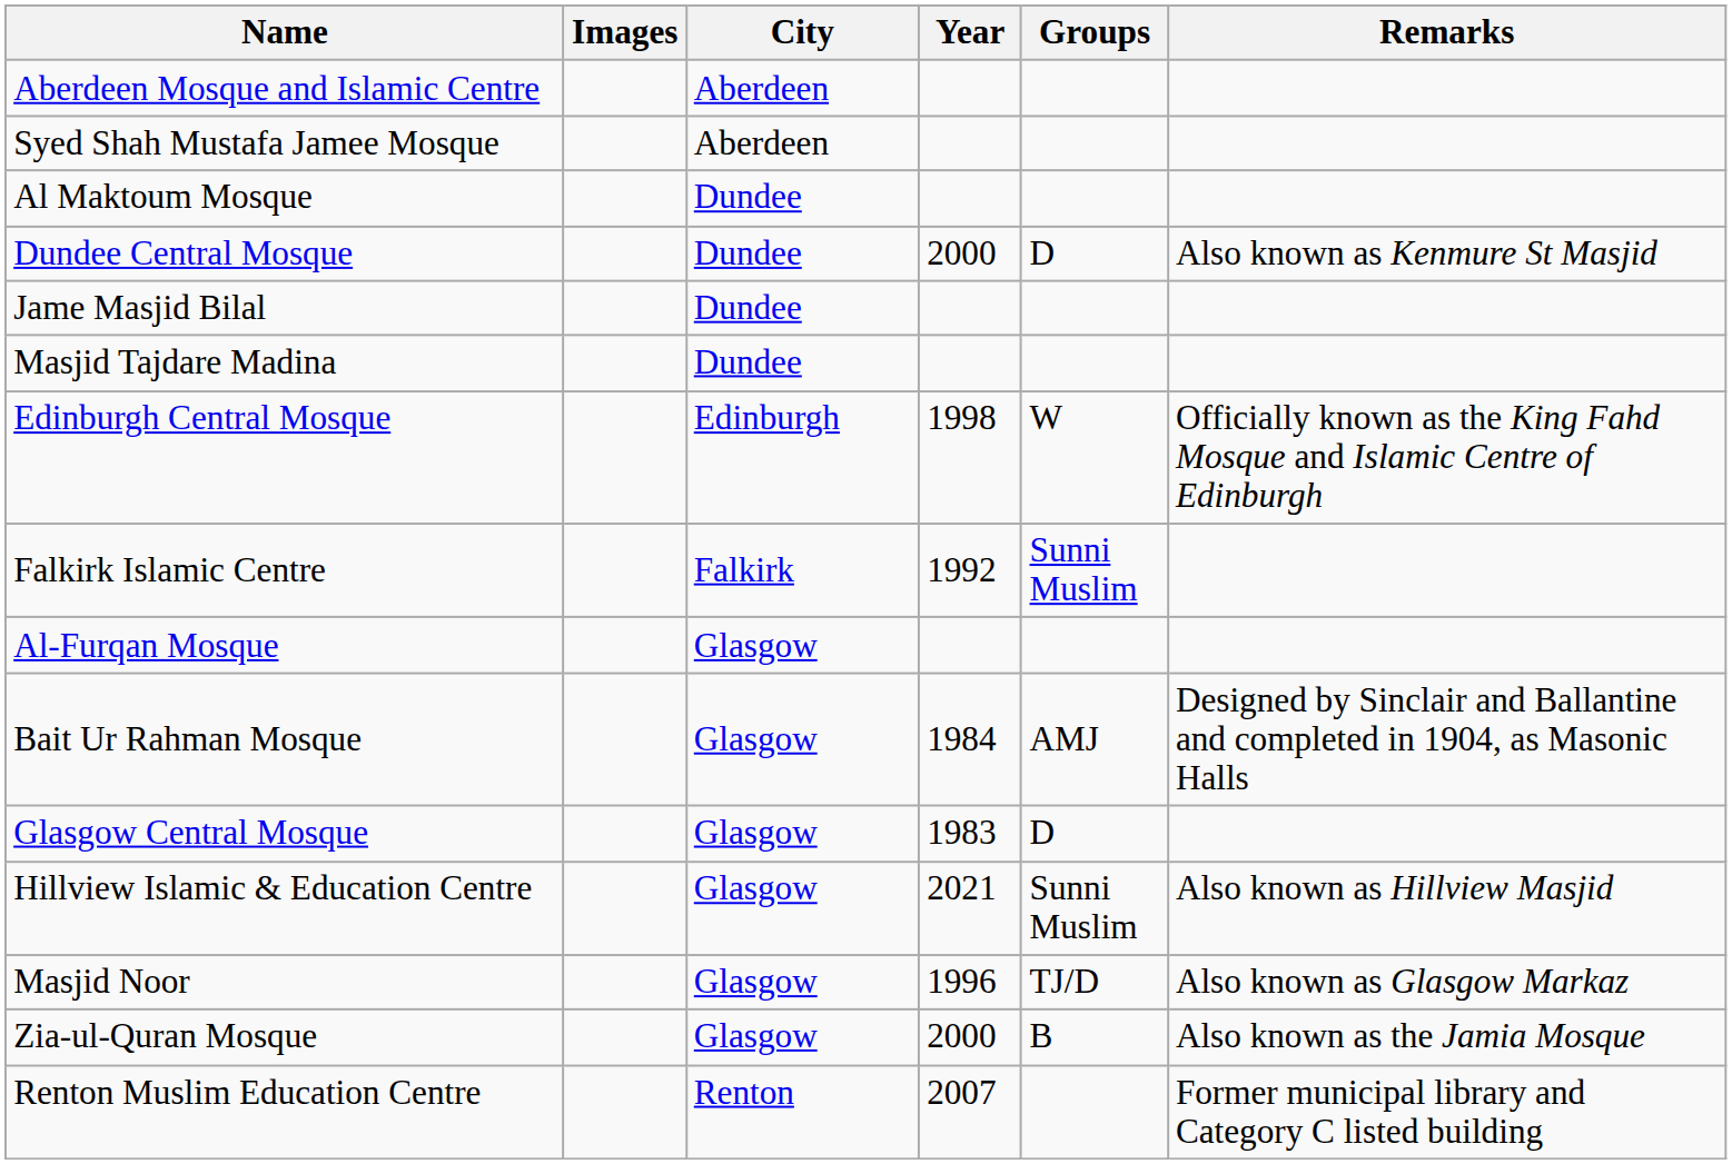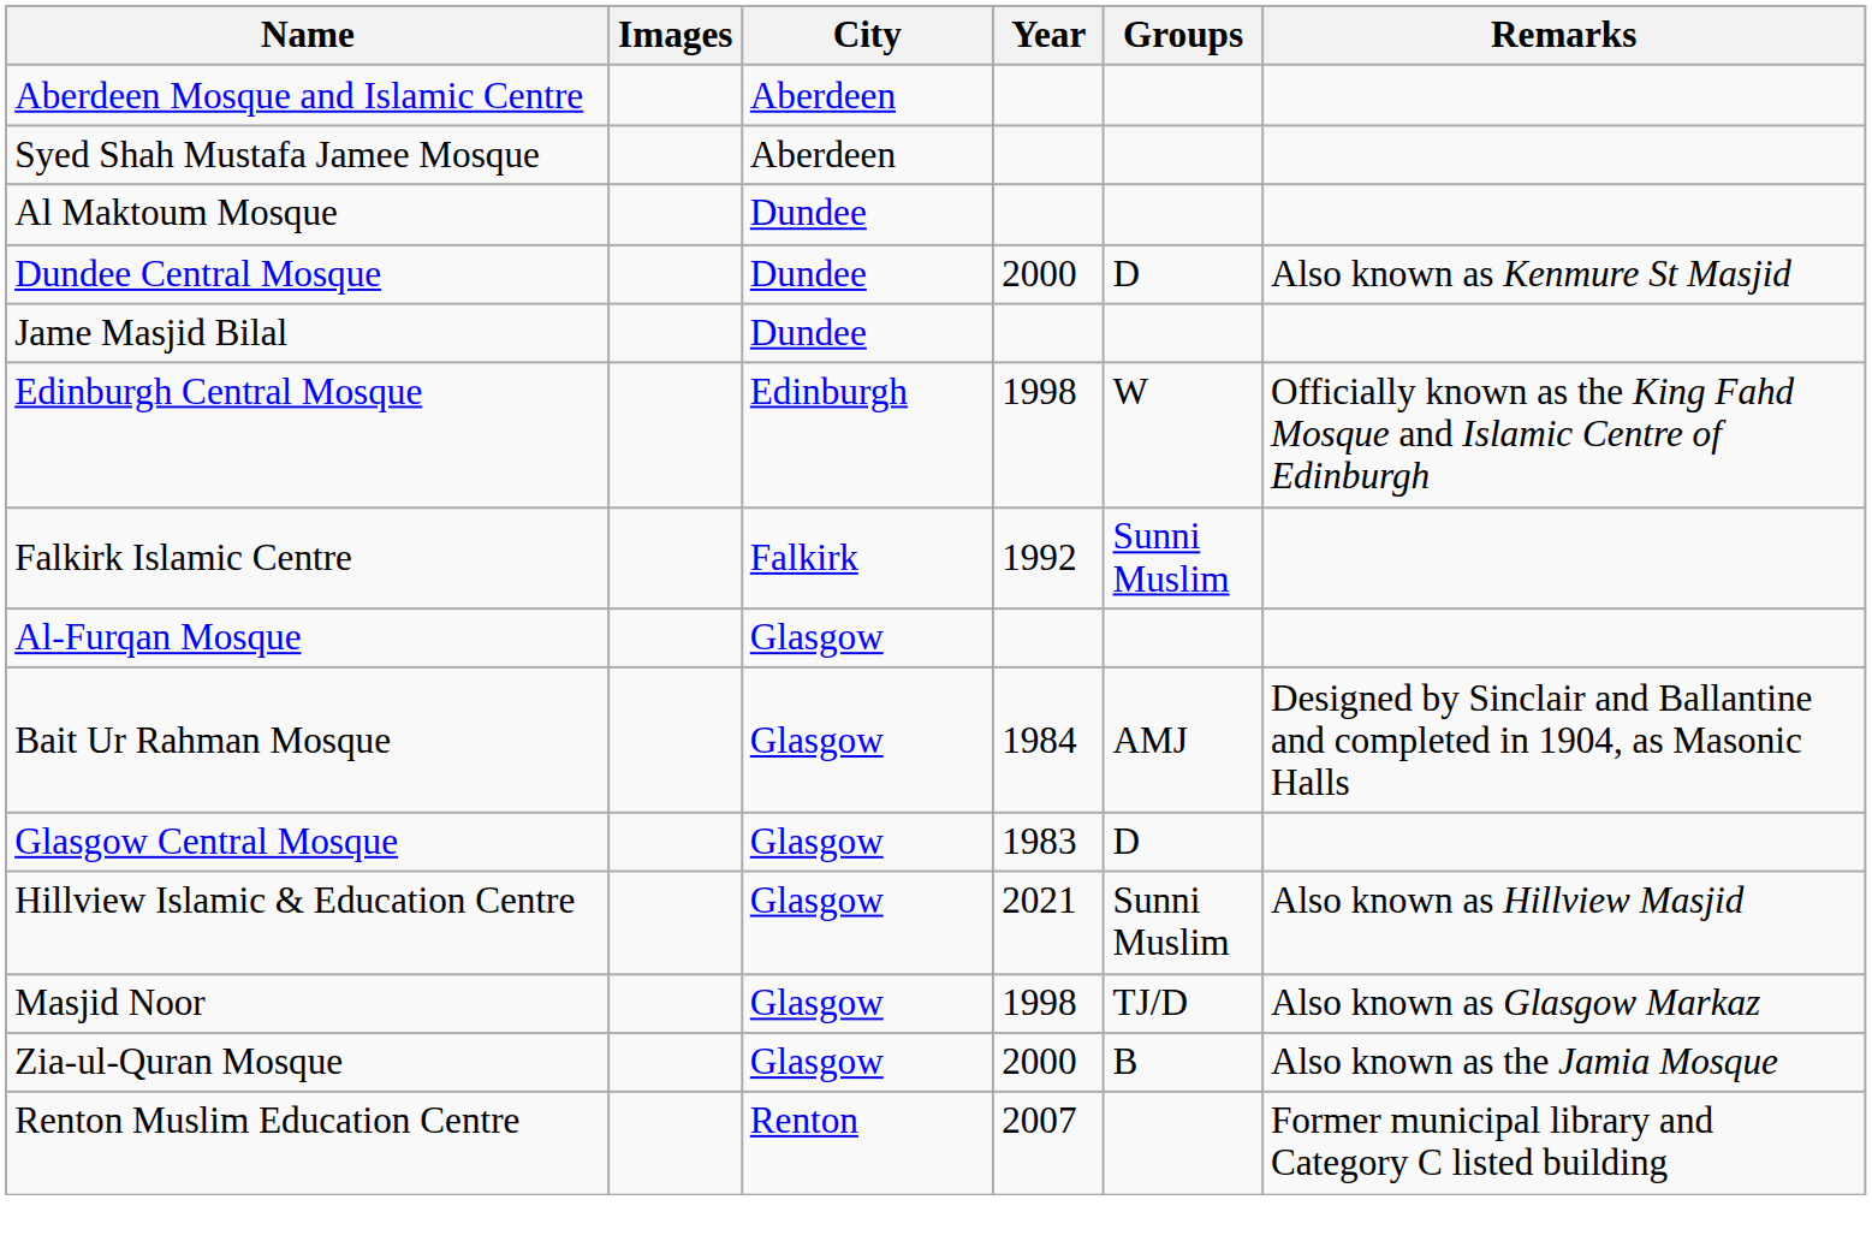- row: Masjid Tajdare Madina | Dundee
Masjid Noor | Year: 1996 -> 1998
